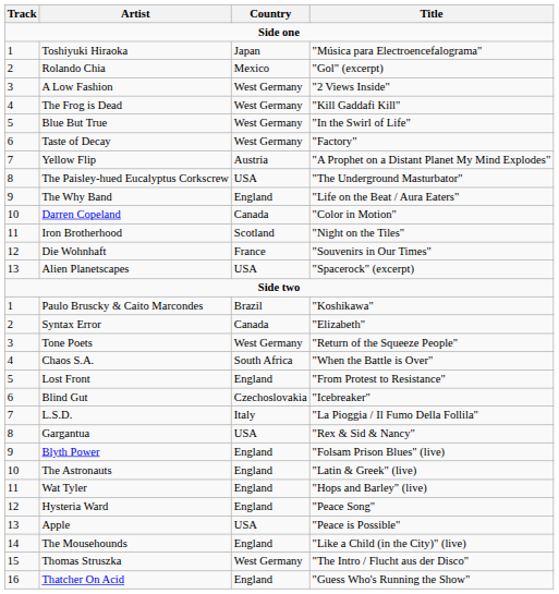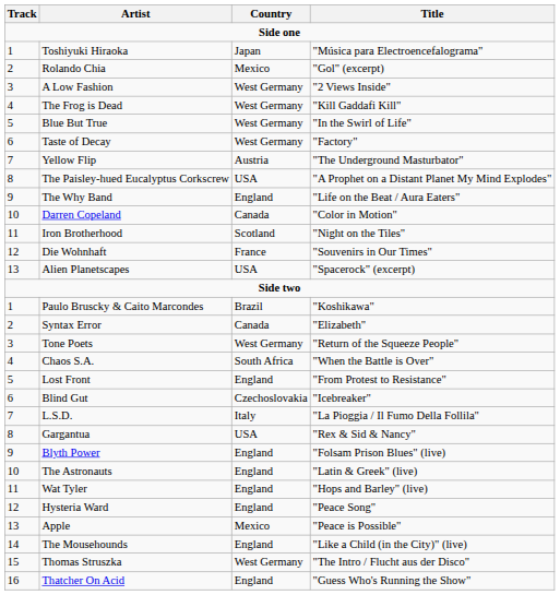Yellow Flip | Title: "A Prophet on a Distant Planet My Mind Explodes" -> "The Underground Masturbator"
The Paisley-hued Eucalyptus Corkscrew | Title: "The Underground Masturbator" -> "A Prophet on a Distant Planet My Mind Explodes"
Apple | Country: USA -> Mexico
